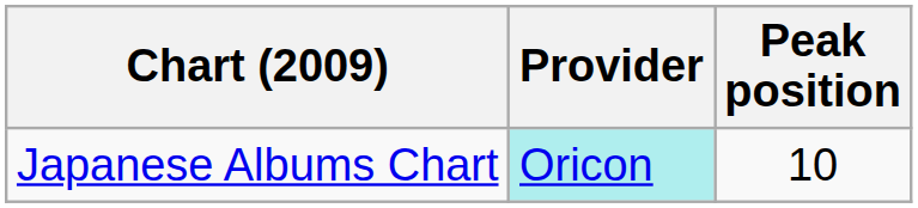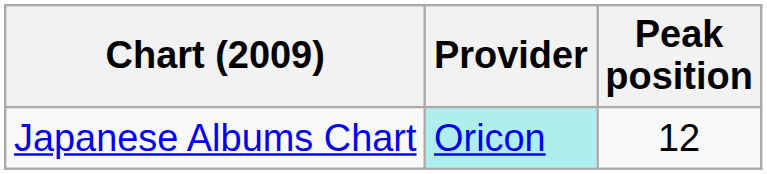Japanese Albums Chart | Peak position: 10 -> 12
